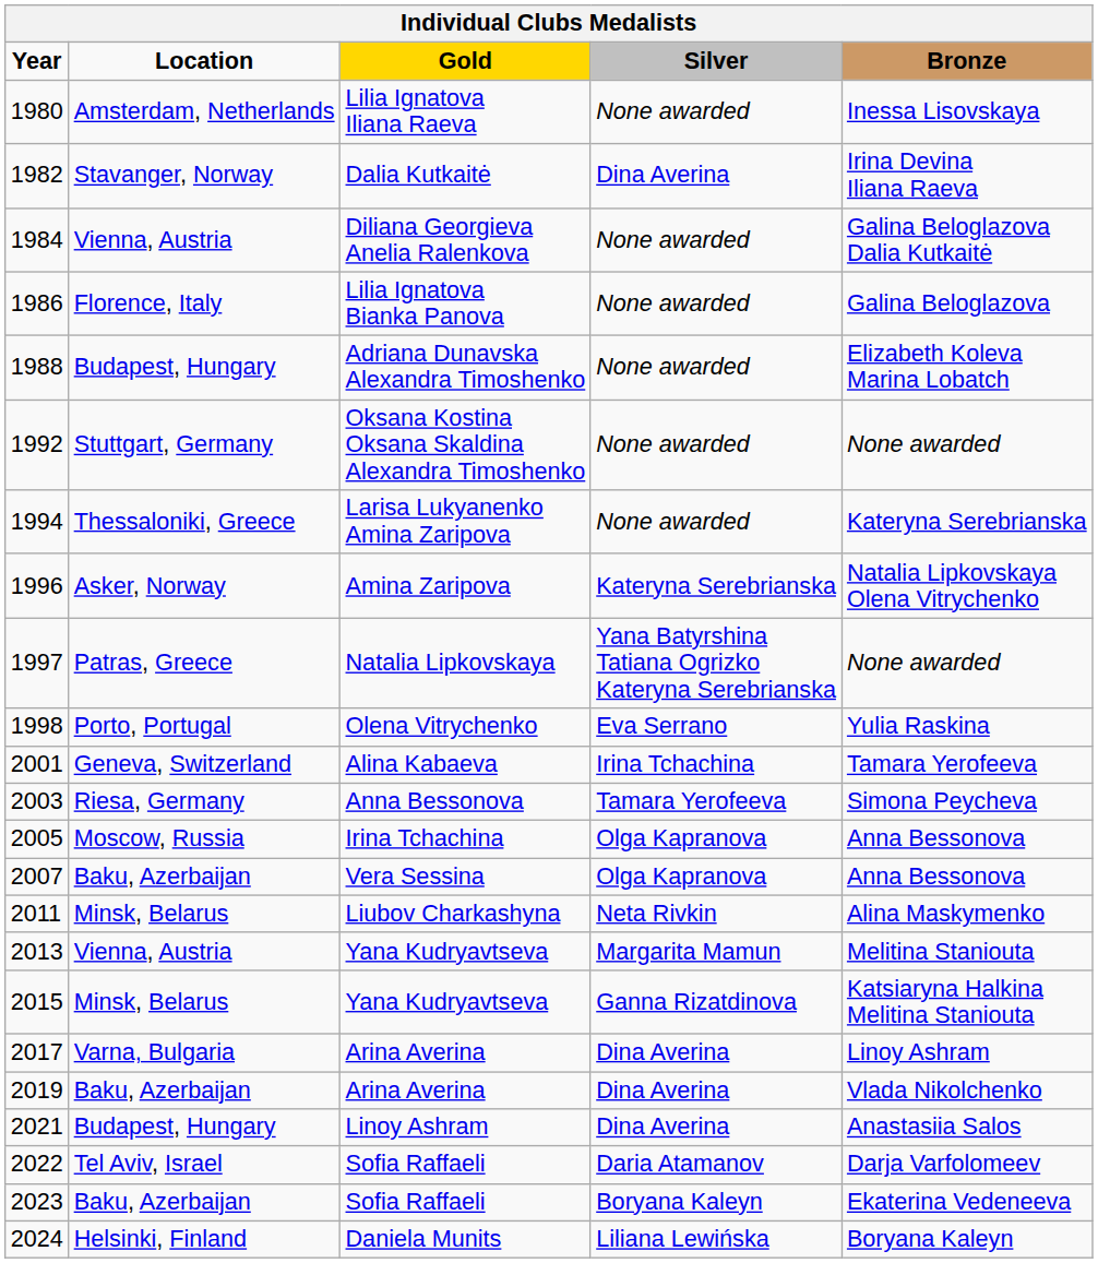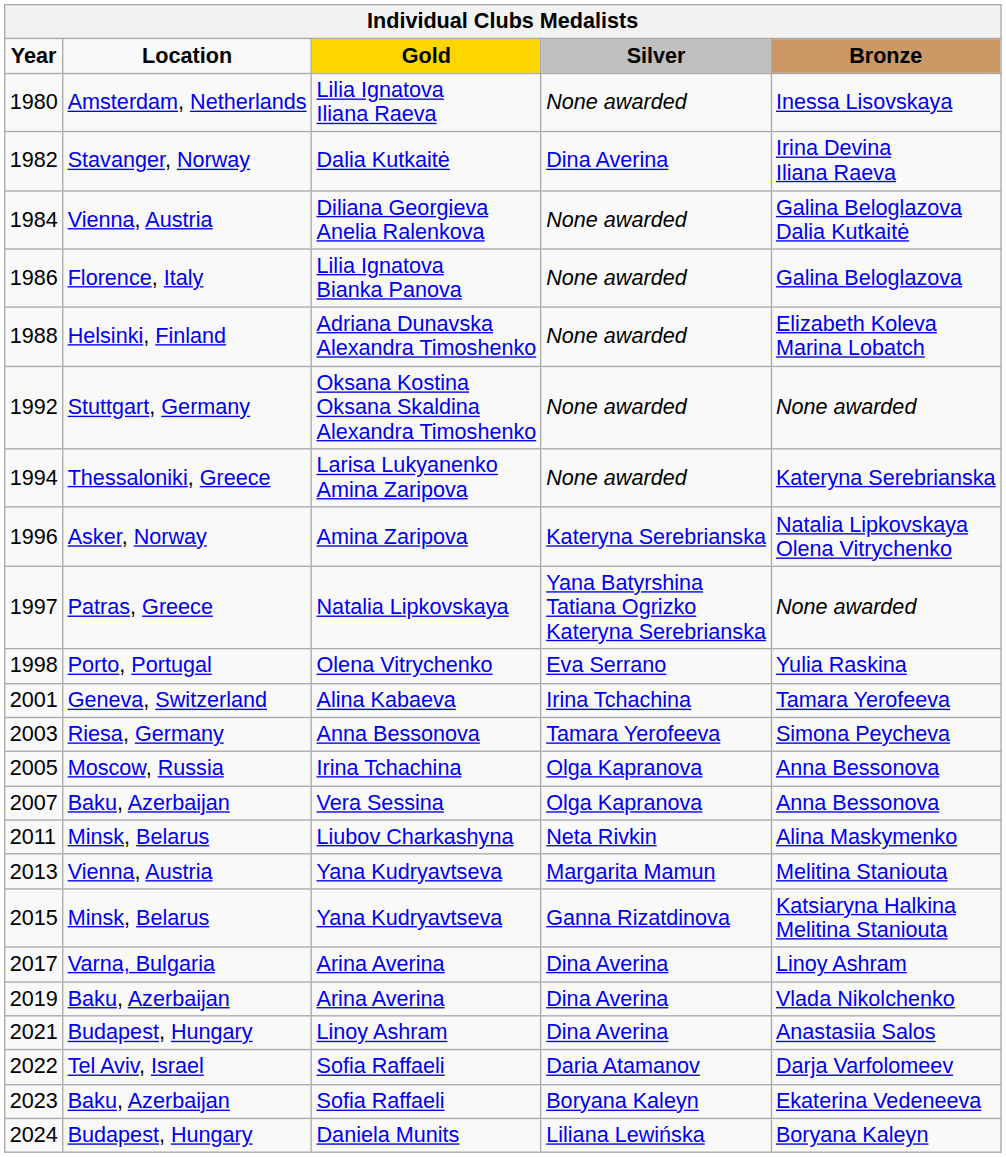1988 | Location: Budapest, Hungary -> Helsinki, Finland
2024 | Location: Helsinki, Finland -> Budapest, Hungary
